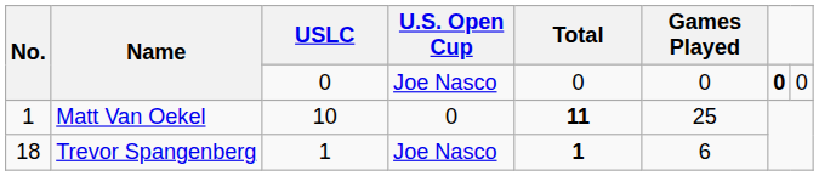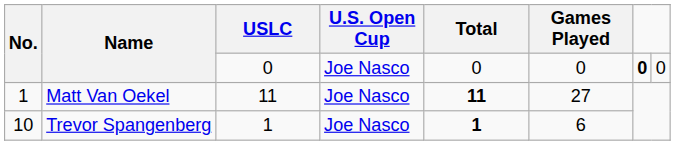Matt Van Oekel | USLC: 10 -> 11
Matt Van Oekel | U.S. Open Cup: 0 -> Joe Nasco
Matt Van Oekel | Games Played: 25 -> 27
Trevor Spangenberg | No.: 18 -> 10
